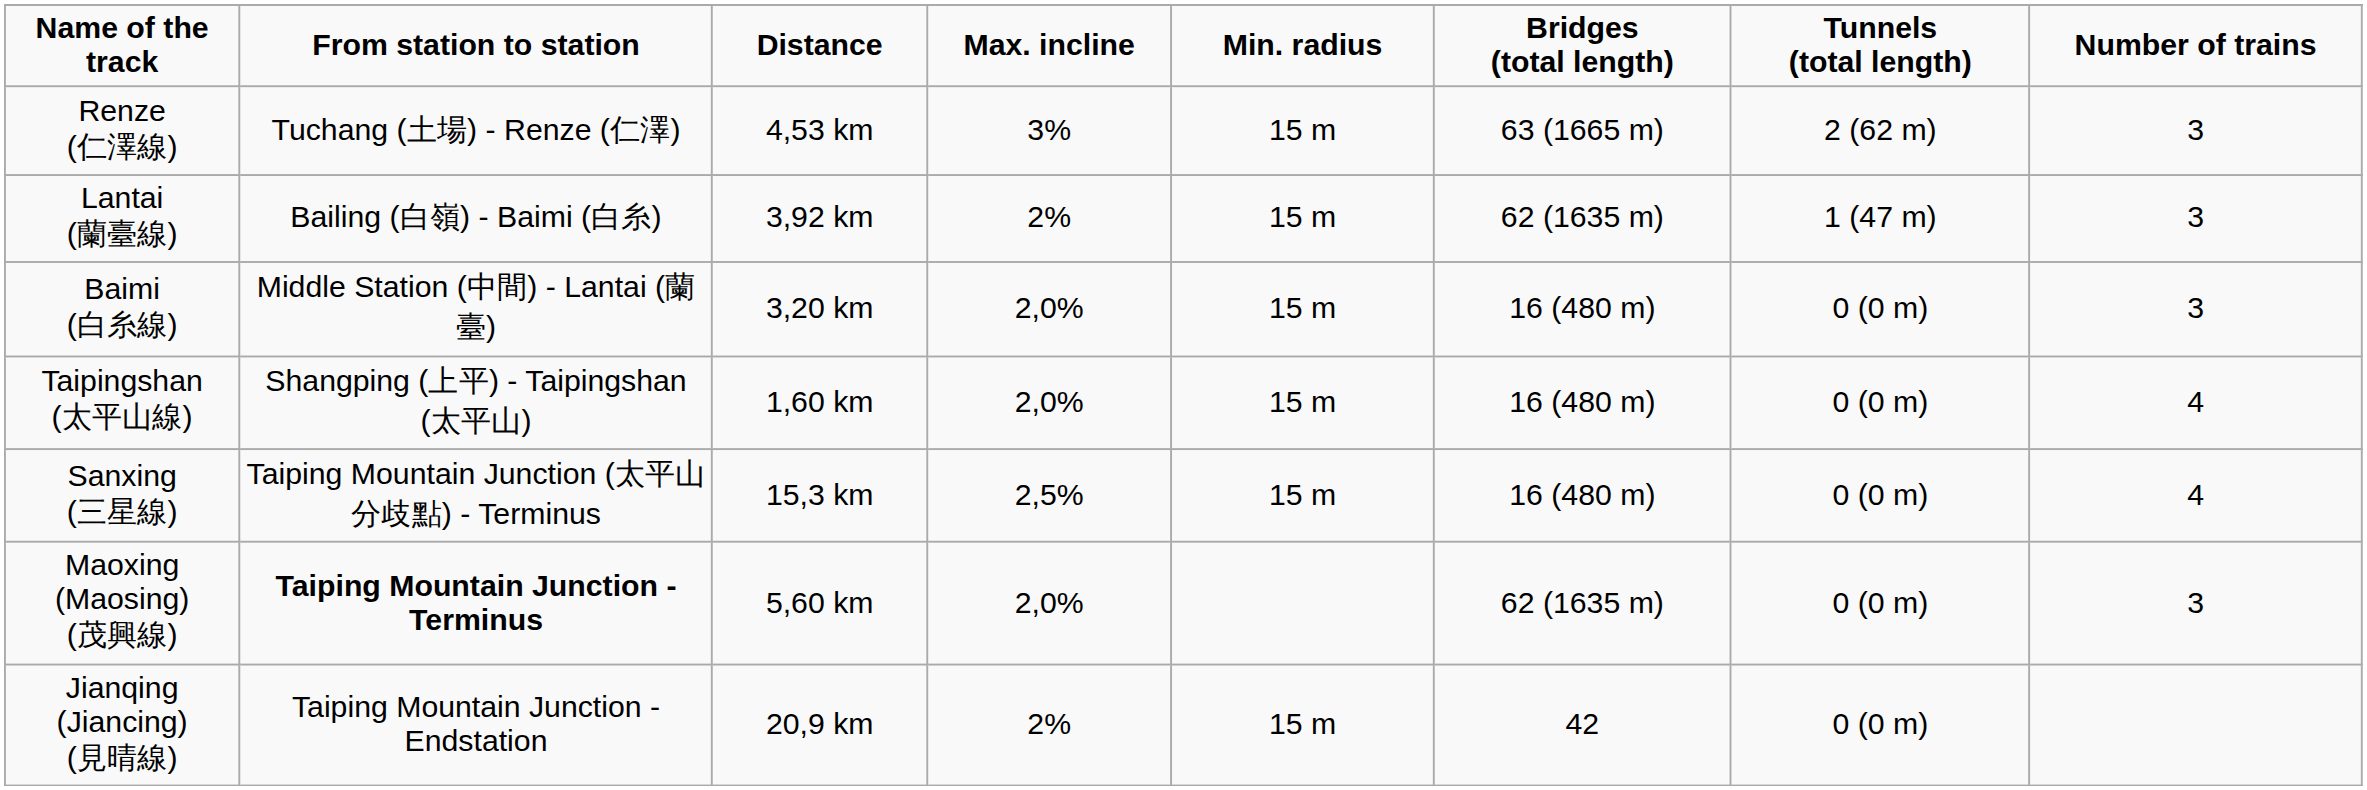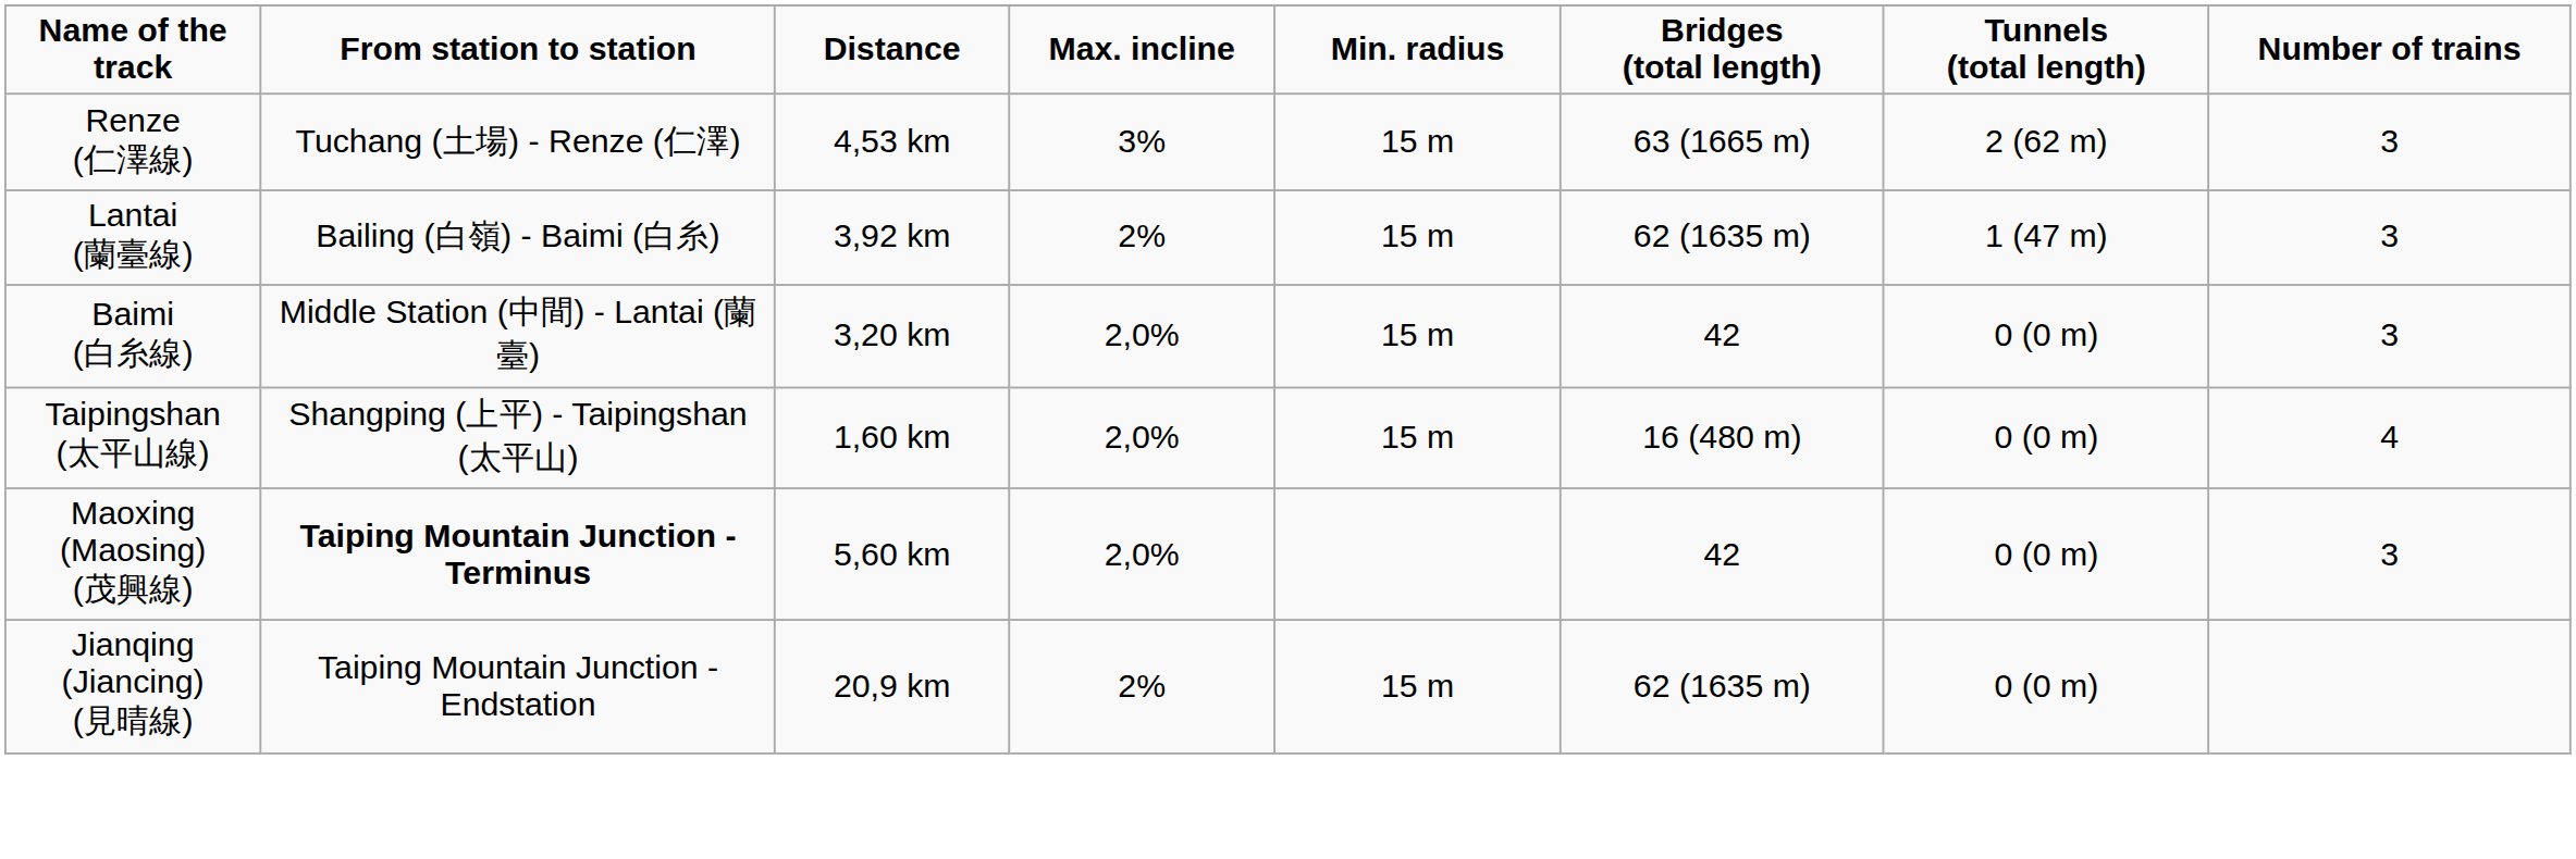Baimi (白糸線) | Bridges (total length): 16 (480 m) -> 42
- row: Sanxing (三星線) | Taiping Mountain Junction (太平山分歧點) - Terminus | 15,3 km | 2,5% | 15 m | 16 (480 m) | 0 (0 m) | 4
Maoxing (Maosing) (茂興線) | Bridges (total length): 62 (1635 m) -> 42
Jianqing (Jiancing) (見晴線) | Bridges (total length): 42 -> 62 (1635 m)
